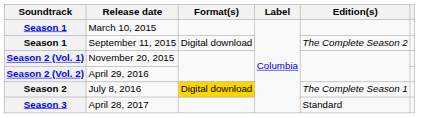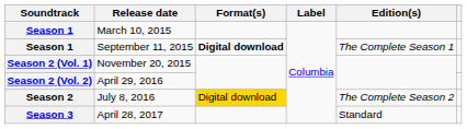September 11, 2015 | Format(s): normal -> bold
September 11, 2015 | Edition(s): The Complete Season 2 -> The Complete Season 1
July 8, 2016 | Edition(s): The Complete Season 1 -> The Complete Season 2
